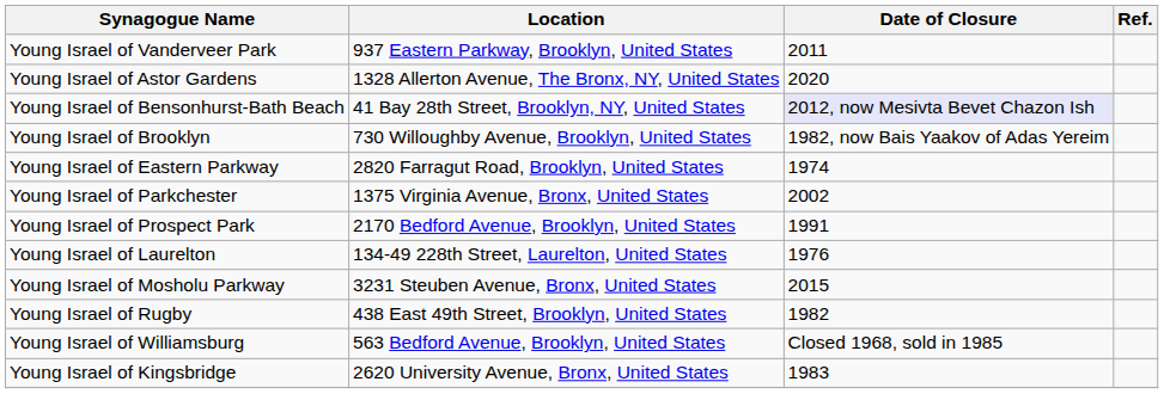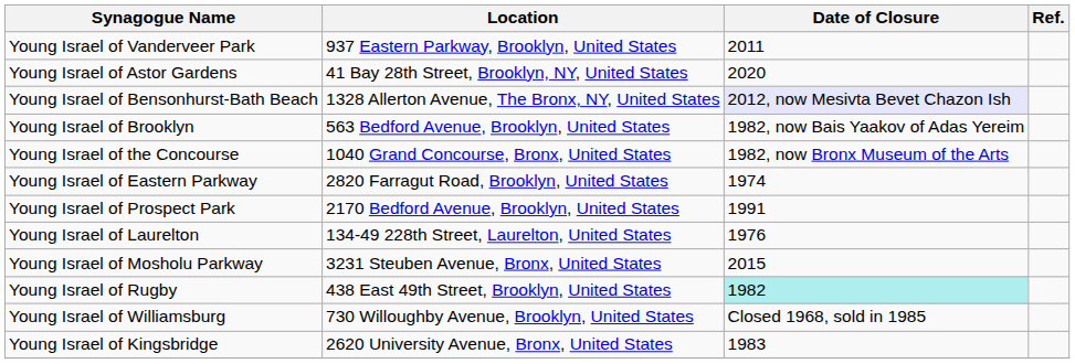Young Israel of Astor Gardens | Location: 1328 Allerton Avenue, The Bronx, NY, United States -> 41 Bay 28th Street, Brooklyn, NY, United States
Young Israel of Bensonhurst-Bath Beach | Location: 41 Bay 28th Street, Brooklyn, NY, United States -> 1328 Allerton Avenue, The Bronx, NY, United States
Young Israel of Brooklyn | Location: 730 Willoughby Avenue, Brooklyn, United States -> 563 Bedford Avenue, Brooklyn, United States
+ row: Young Israel of the Concourse | 1040 Grand Concourse, Bronx, United States | 1982, now Bronx Museum of the Arts
- row: Young Israel of Parkchester | 1375 Virginia Avenue, Bronx, United States | 2002
Young Israel of Rugby | Date of Closure: no background -> paleturquoise background
Young Israel of Williamsburg | Location: 563 Bedford Avenue, Brooklyn, United States -> 730 Willoughby Avenue, Brooklyn, United States
